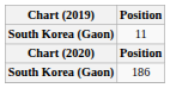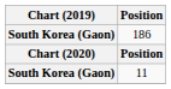rows swapped: 11 <-> 186
